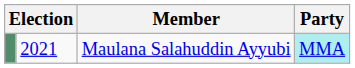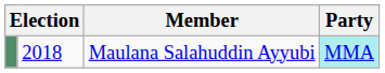Maulana Salahuddin Ayyubi | column 2: 2021 -> 2018
